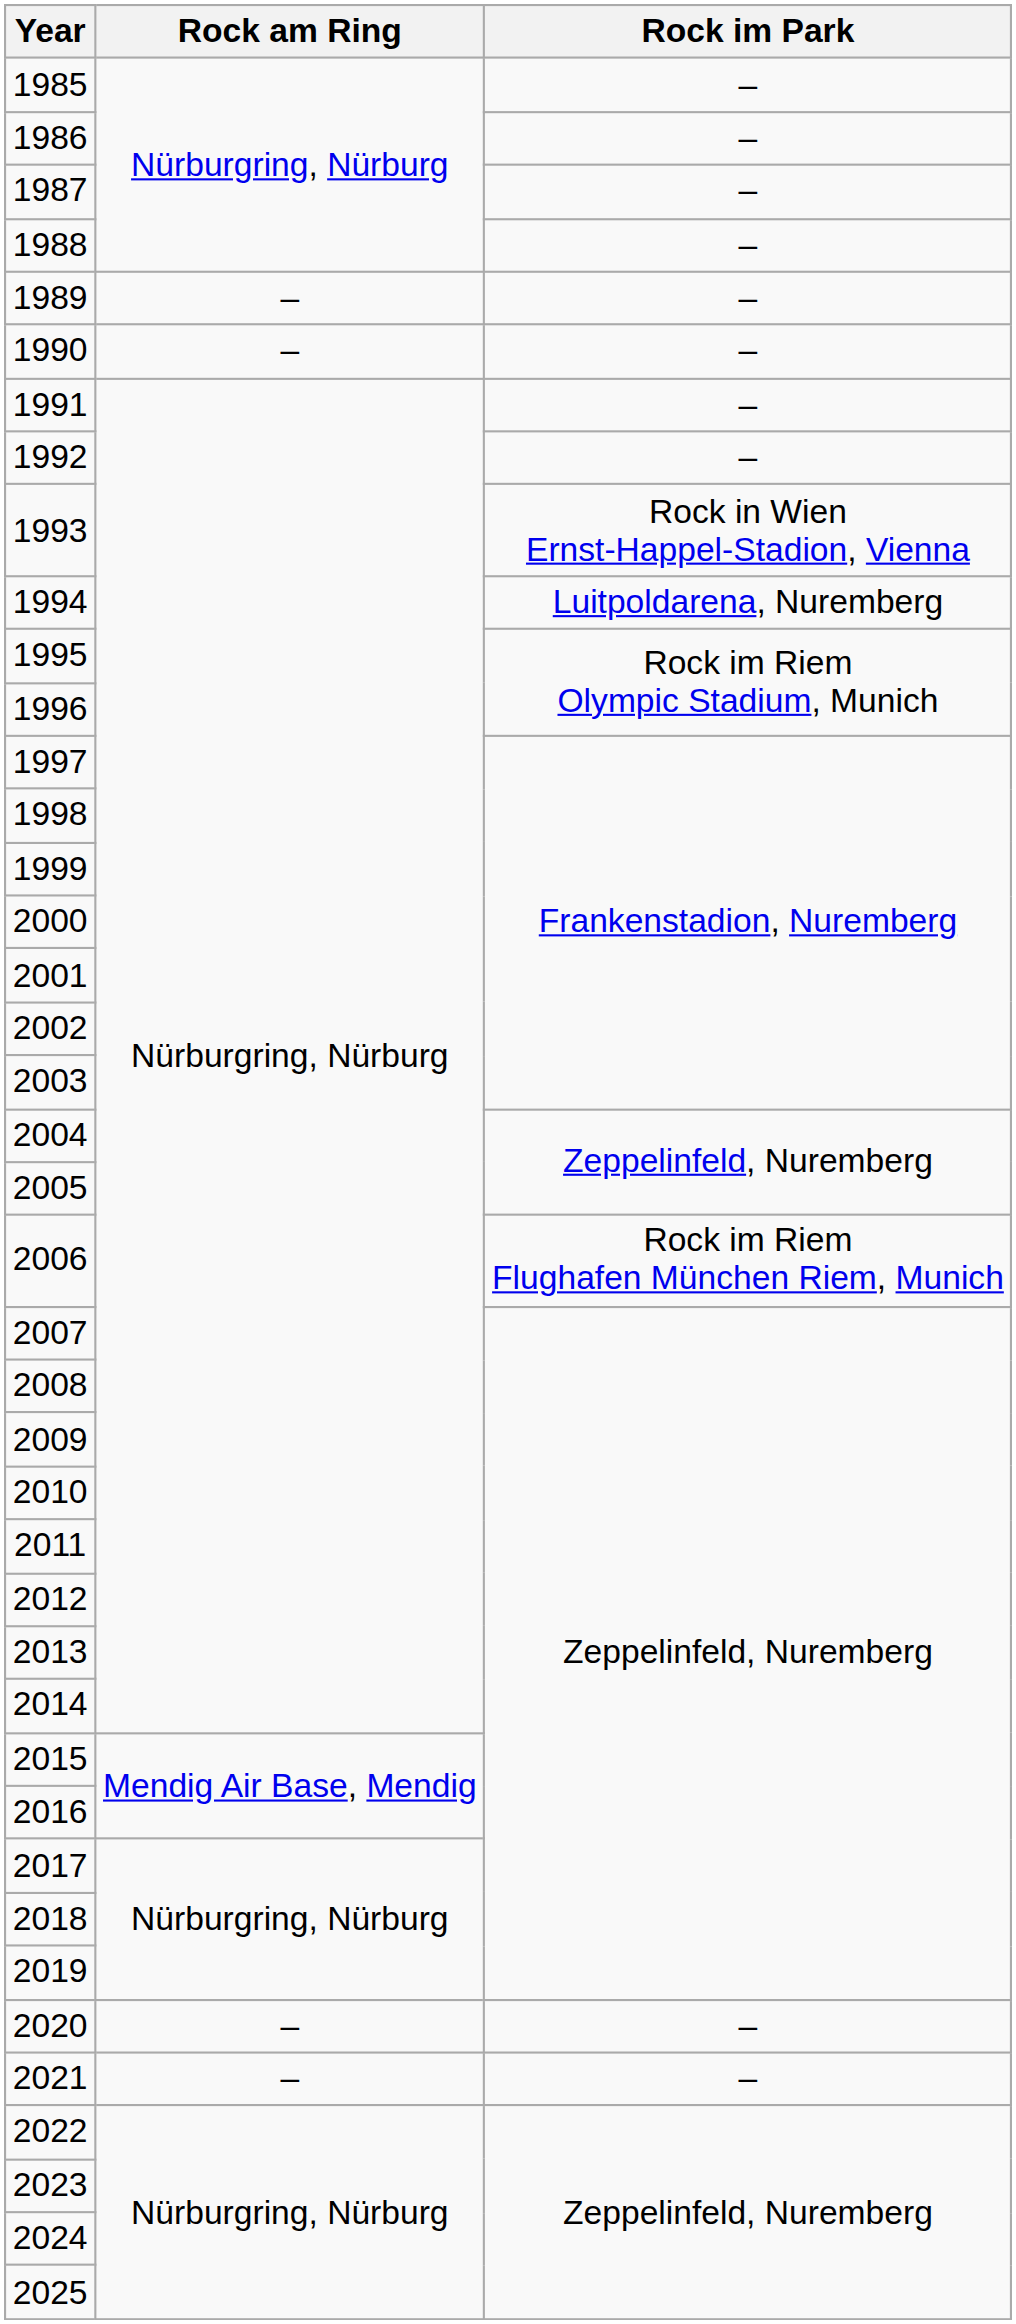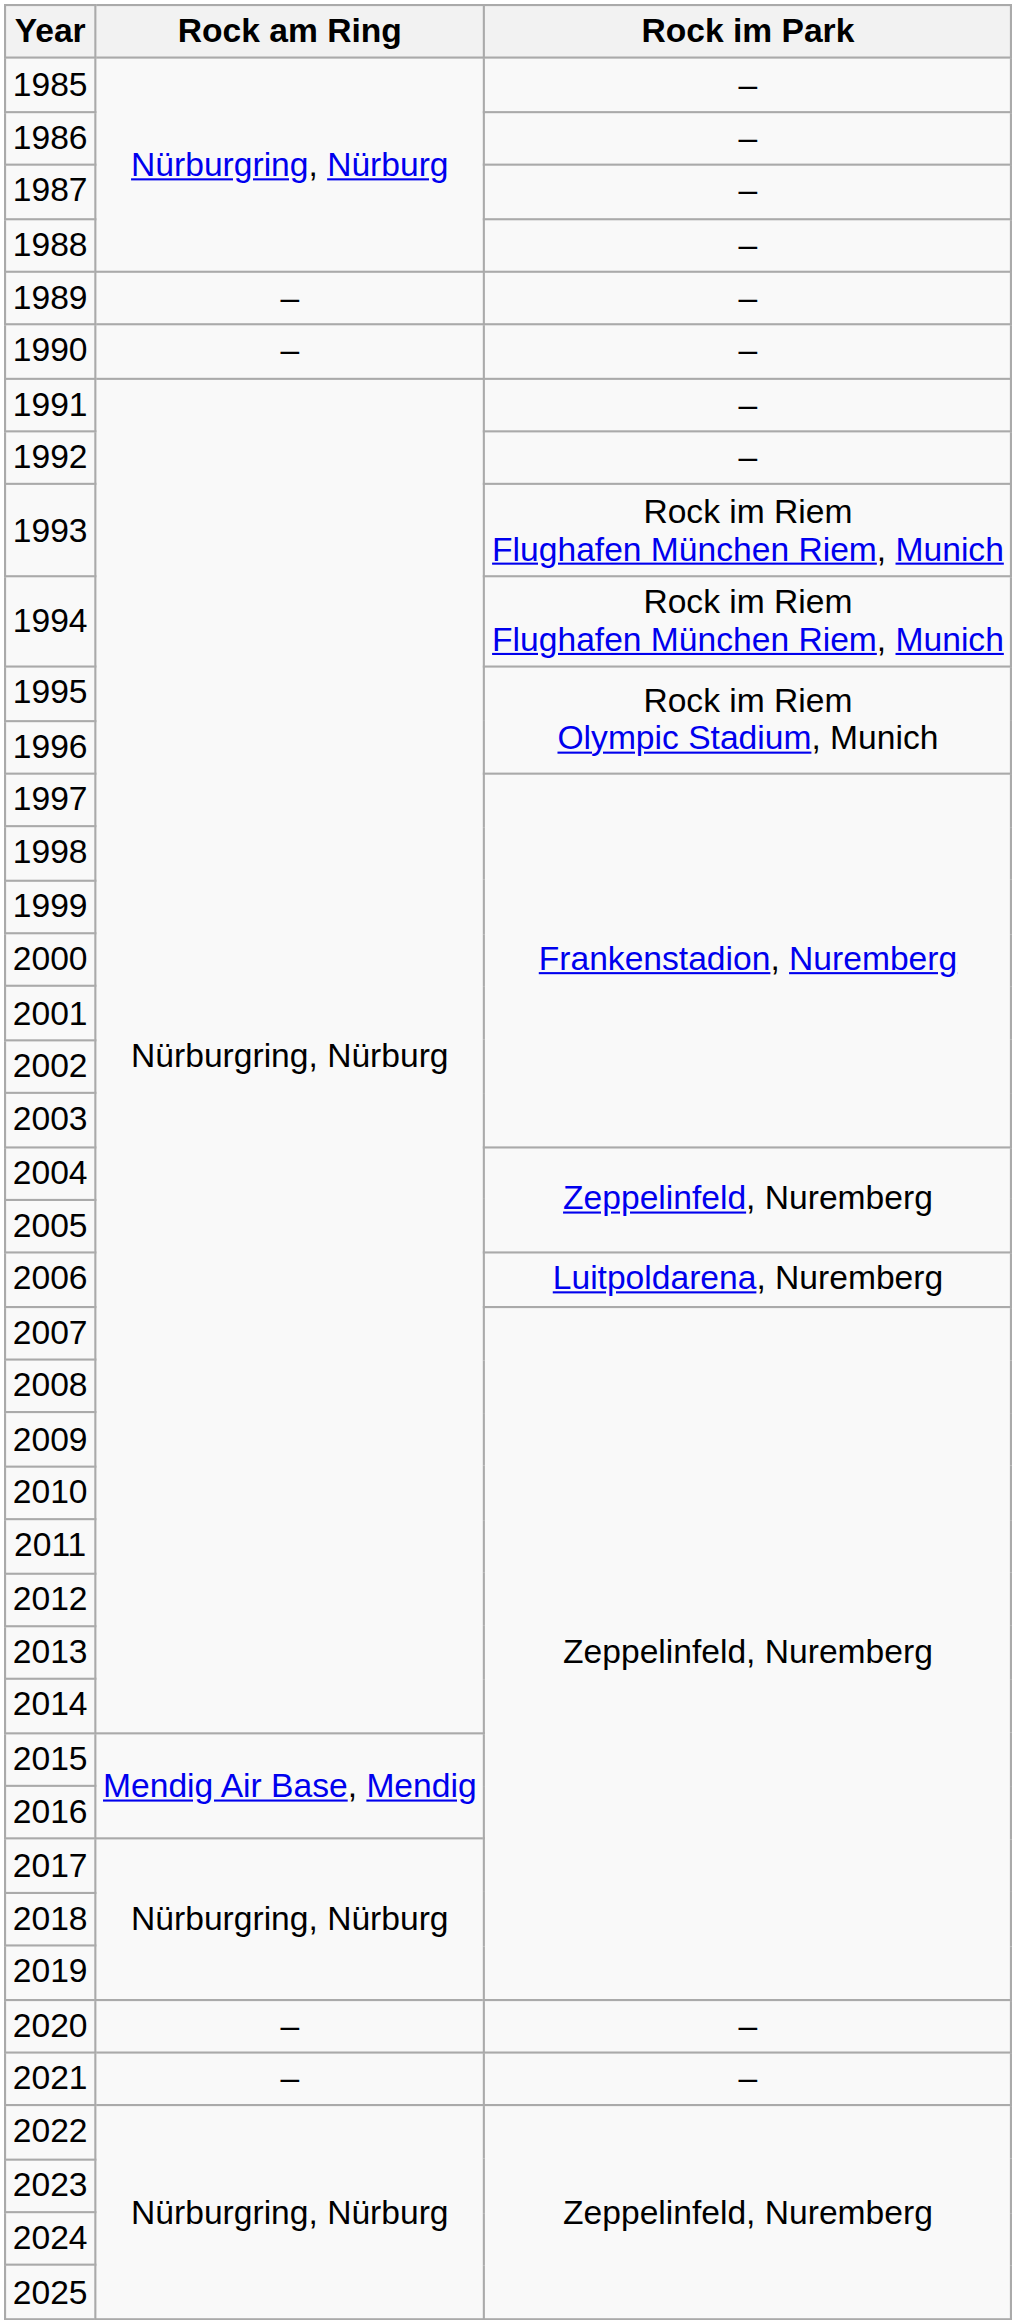1993 | Rock im Park: Rock in Wien Ernst-Happel-Stadion, Vienna -> Rock im Riem Flughafen München Riem, Munich
1994 | Rock im Park: Luitpoldarena, Nuremberg -> Rock im Riem Flughafen München Riem, Munich
2006 | Rock im Park: Rock im Riem Flughafen München Riem, Munich -> Luitpoldarena, Nuremberg
